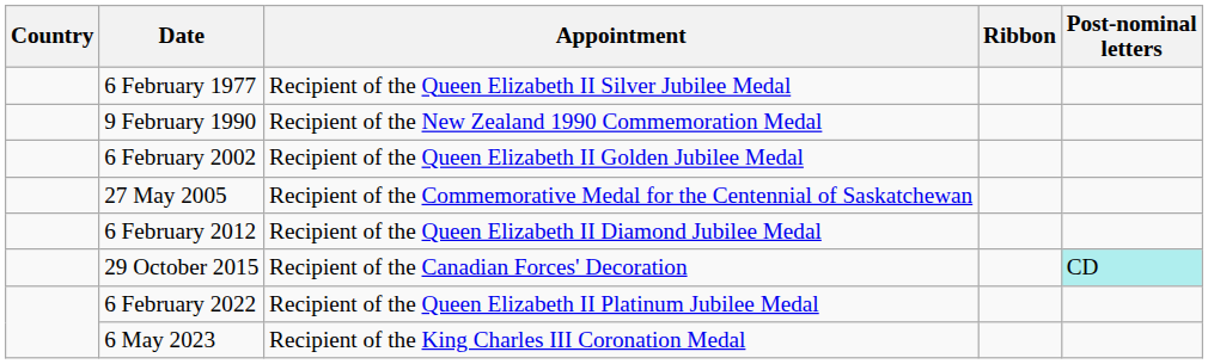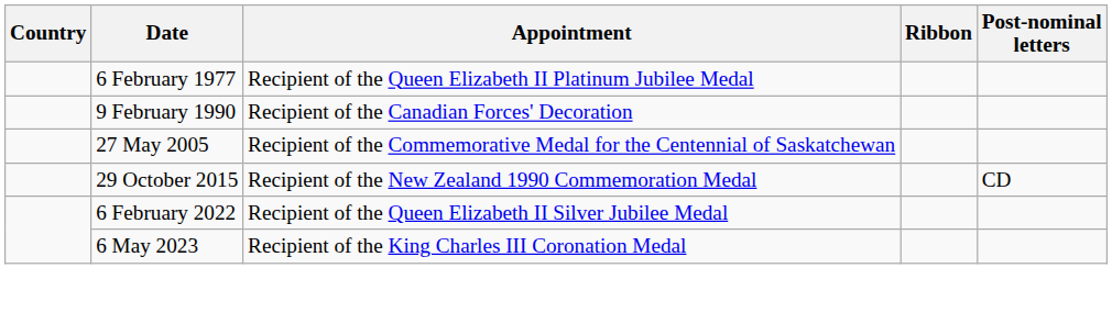6 February 1977 | Appointment: Recipient of the Queen Elizabeth II Silver Jubilee Medal -> Recipient of the Queen Elizabeth II Platinum Jubilee Medal
9 February 1990 | Appointment: Recipient of the New Zealand 1990 Commemoration Medal -> Recipient of the Canadian Forces' Decoration
- row: 6 February 2002 | Recipient of the Queen Elizabeth II Golden Jubilee Medal
- row: 6 February 2012 | Recipient of the Queen Elizabeth II Diamond Jubilee Medal
29 October 2015 | Appointment: Recipient of the Canadian Forces' Decoration -> Recipient of the New Zealand 1990 Commemoration Medal
29 October 2015 | Post-nominal letters: paleturquoise background -> no background
6 February 2022 | Appointment: Recipient of the Queen Elizabeth II Platinum Jubilee Medal -> Recipient of the Queen Elizabeth II Silver Jubilee Medal
